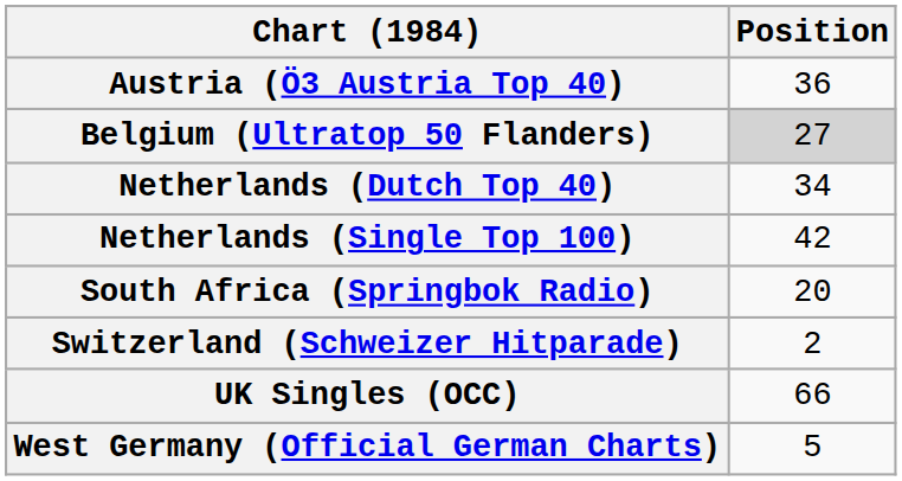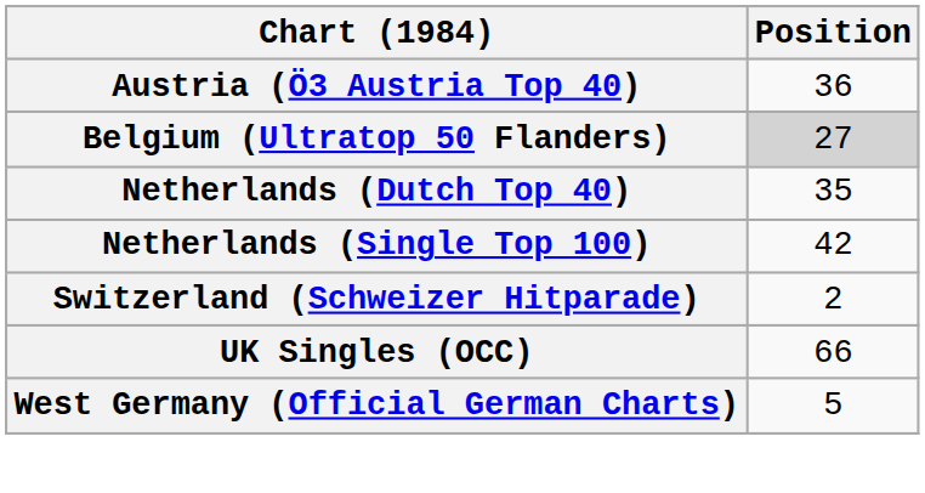Netherlands (Dutch Top 40) | Position: 34 -> 35
- row: South Africa (Springbok Radio) | 20
